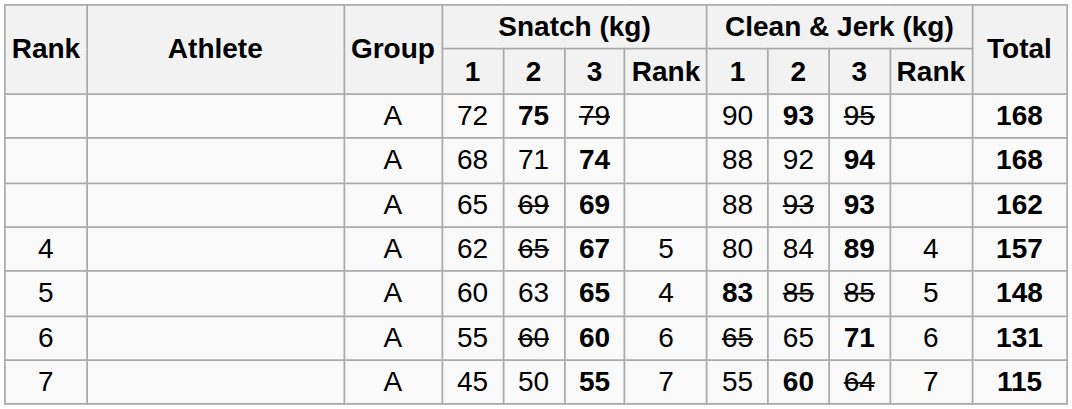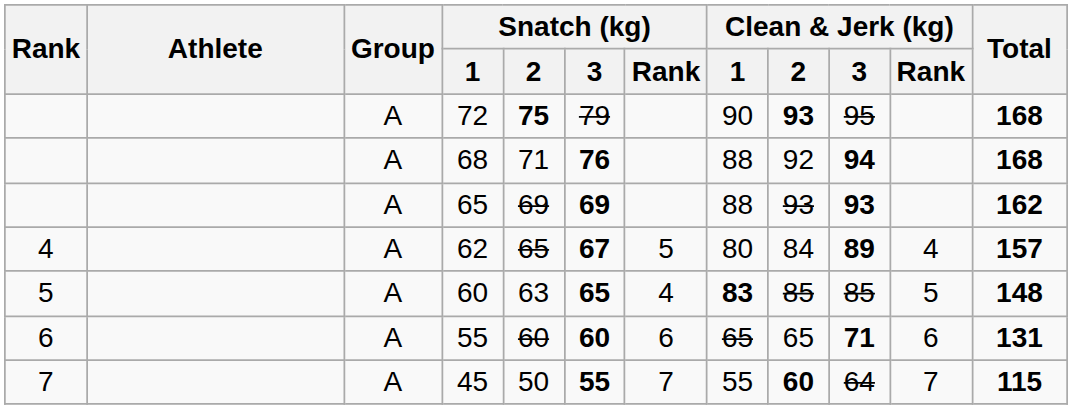68 | Snatch (kg) / 3: 74 -> 76
